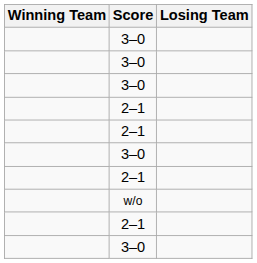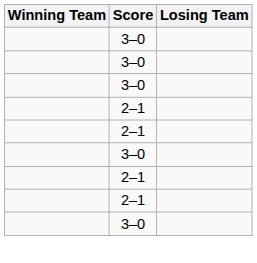- row: w/o
